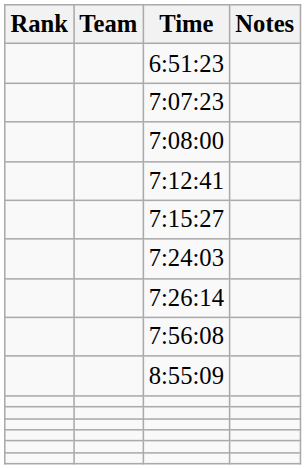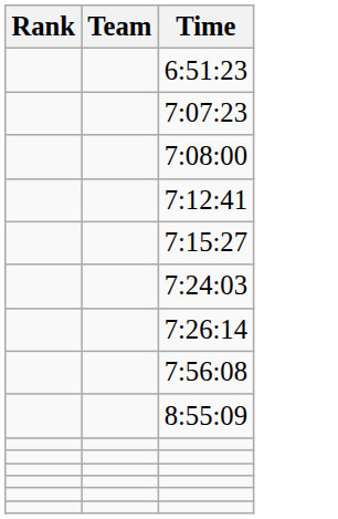- column: Notes
